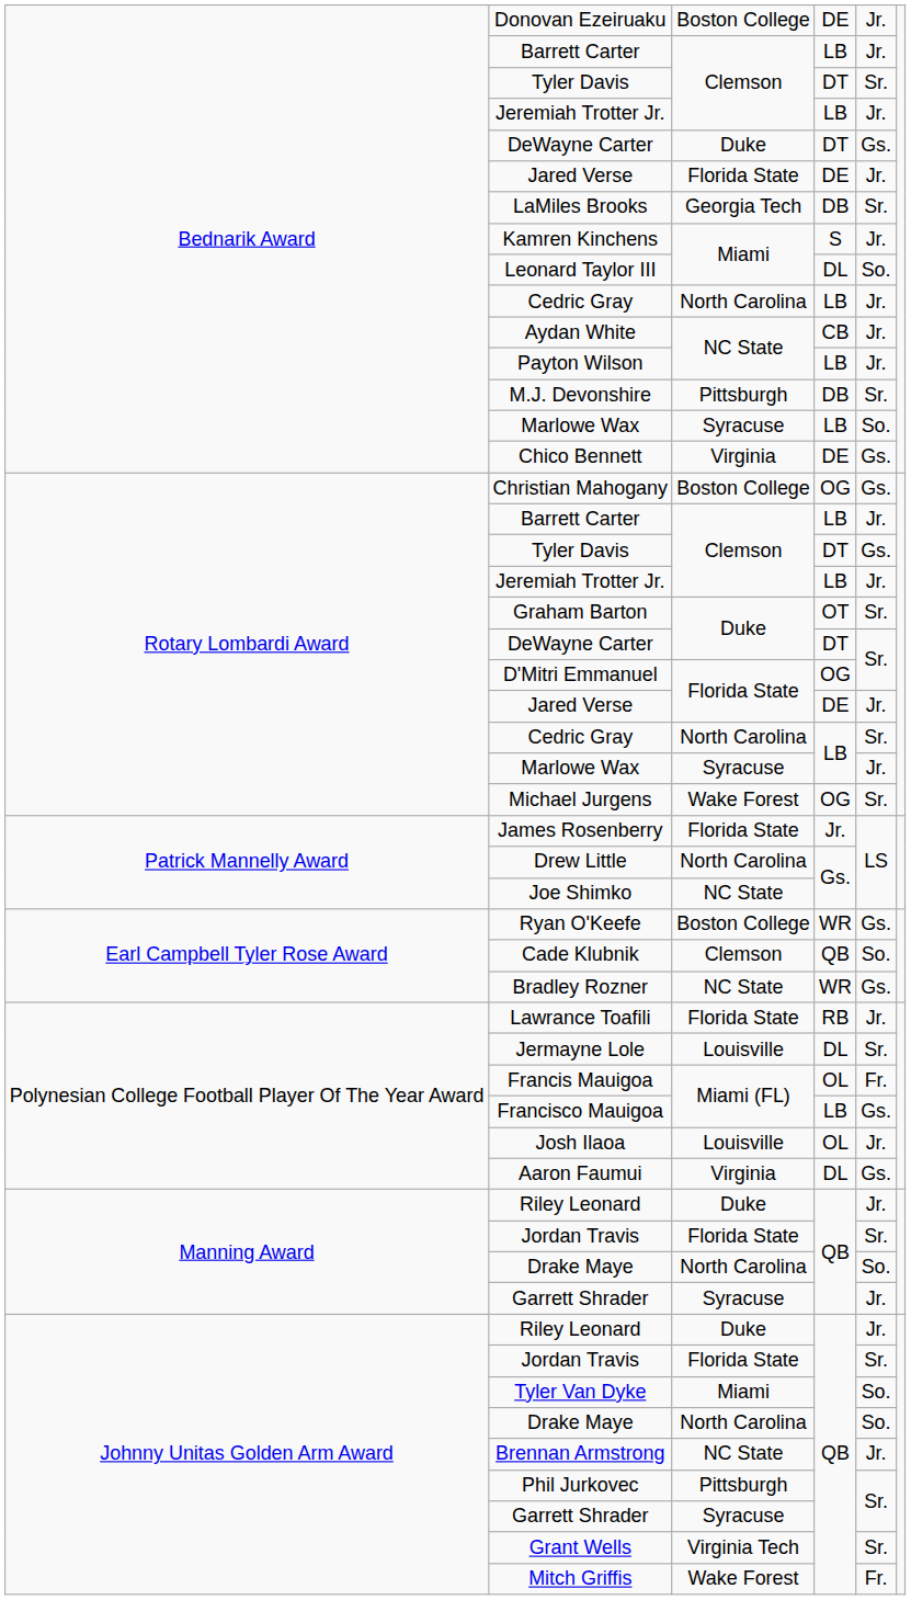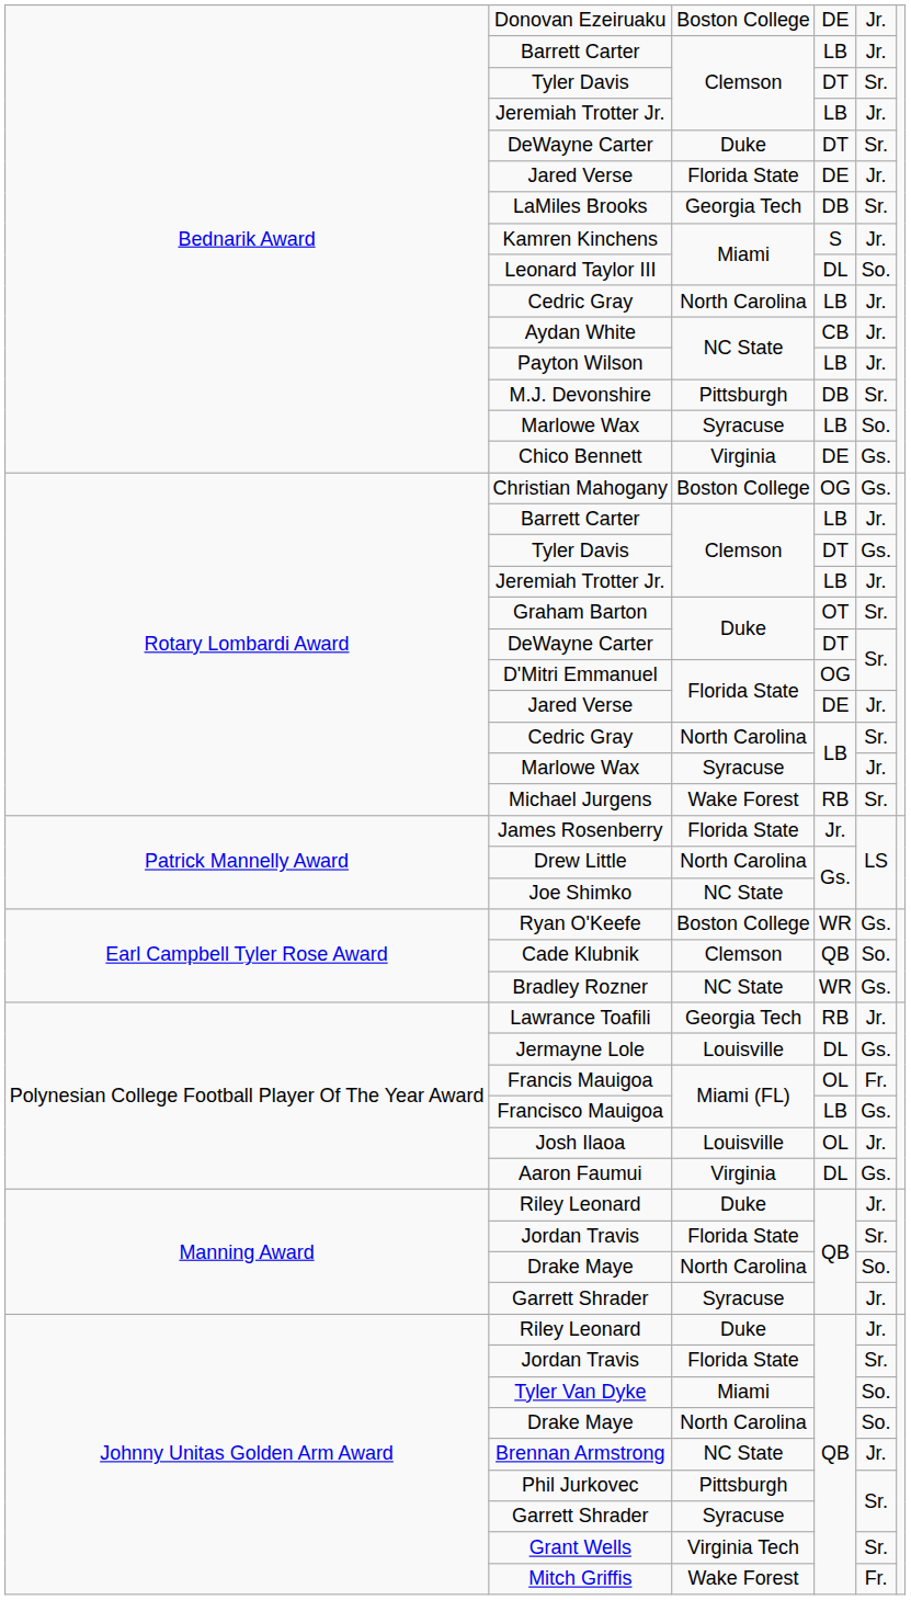Bednarik Award / DeWayne Carter | column 5: Gs. -> Sr.
Michael Jurgens | column 4: OG -> RB
Lawrance Toafili | column 3: Florida State -> Georgia Tech
Jermayne Lole | column 5: Sr. -> Gs.
